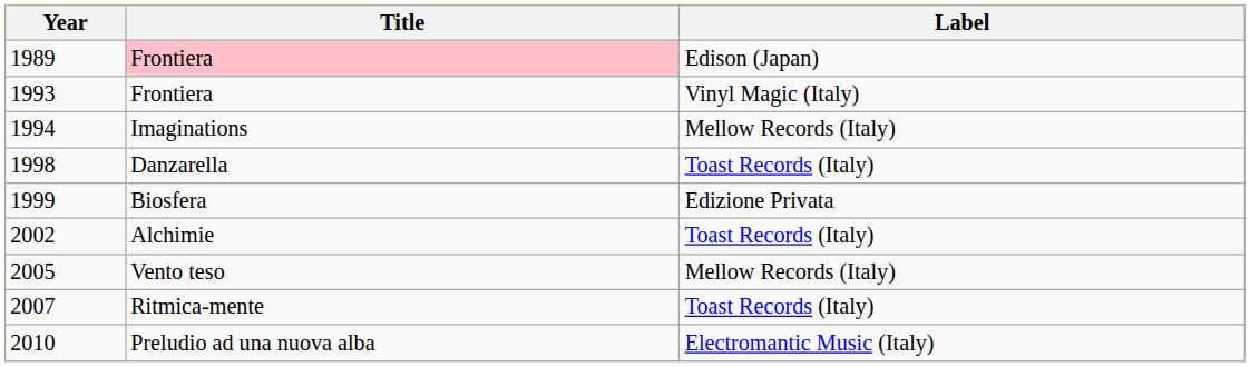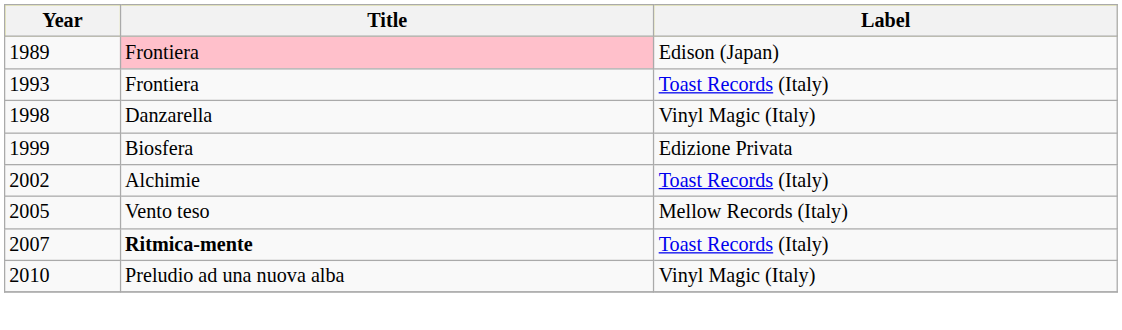1993 | Label: Vinyl Magic (Italy) -> Toast Records (Italy)
- row: 1994 | Imaginations | Mellow Records (Italy)
1998 | Label: Toast Records (Italy) -> Vinyl Magic (Italy)
2007 | Title: normal -> bold
2010 | Label: Electromantic Music (Italy) -> Vinyl Magic (Italy)
